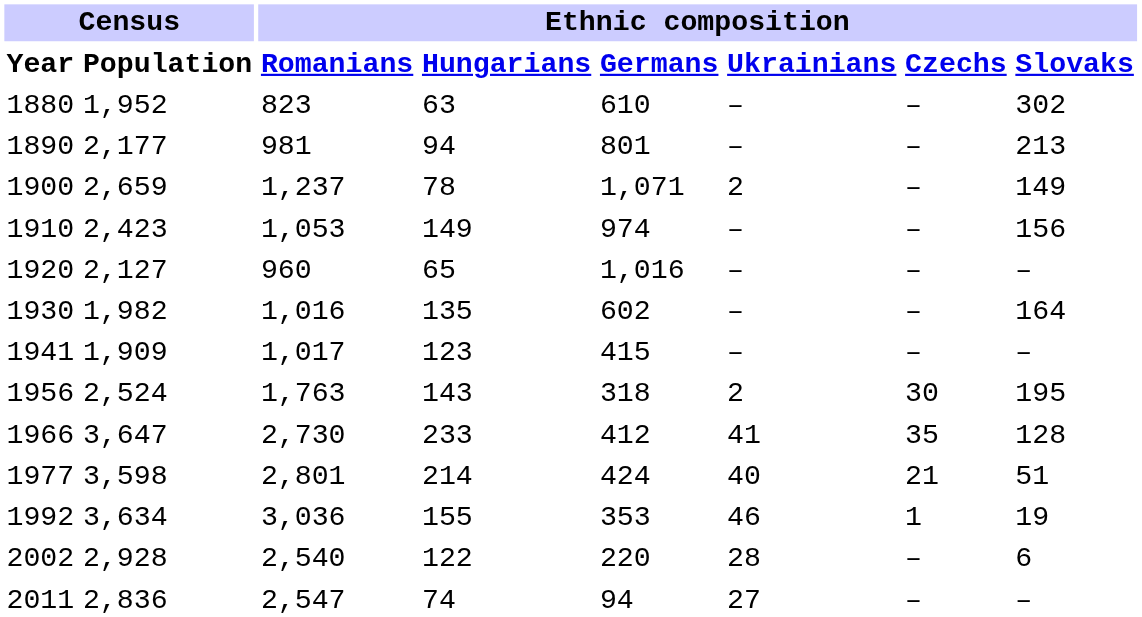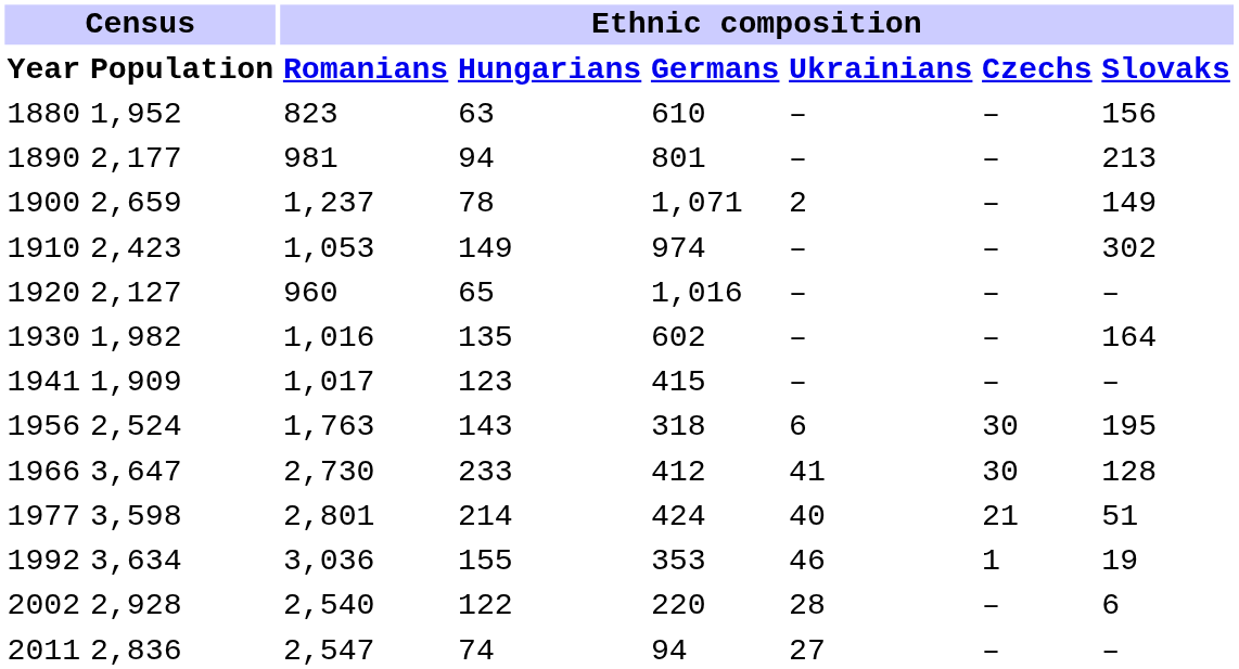1880 | Ethnic composition / Slovaks: 302 -> 156
1910 | Ethnic composition / Slovaks: 156 -> 302
1956 | Ethnic composition / Ukrainians: 2 -> 6
1966 | Ethnic composition / Czechs: 35 -> 30
